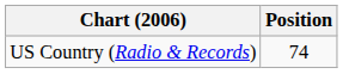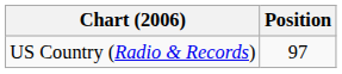US Country (Radio & Records) | Position: 74 -> 97
